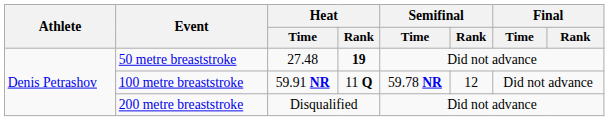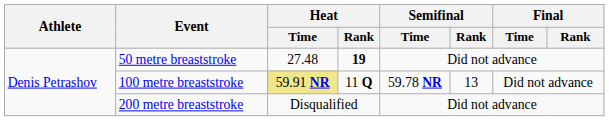100 metre breaststroke | Heat / Time: no background -> khaki background
100 metre breaststroke | Semifinal / Rank: 12 -> 13
